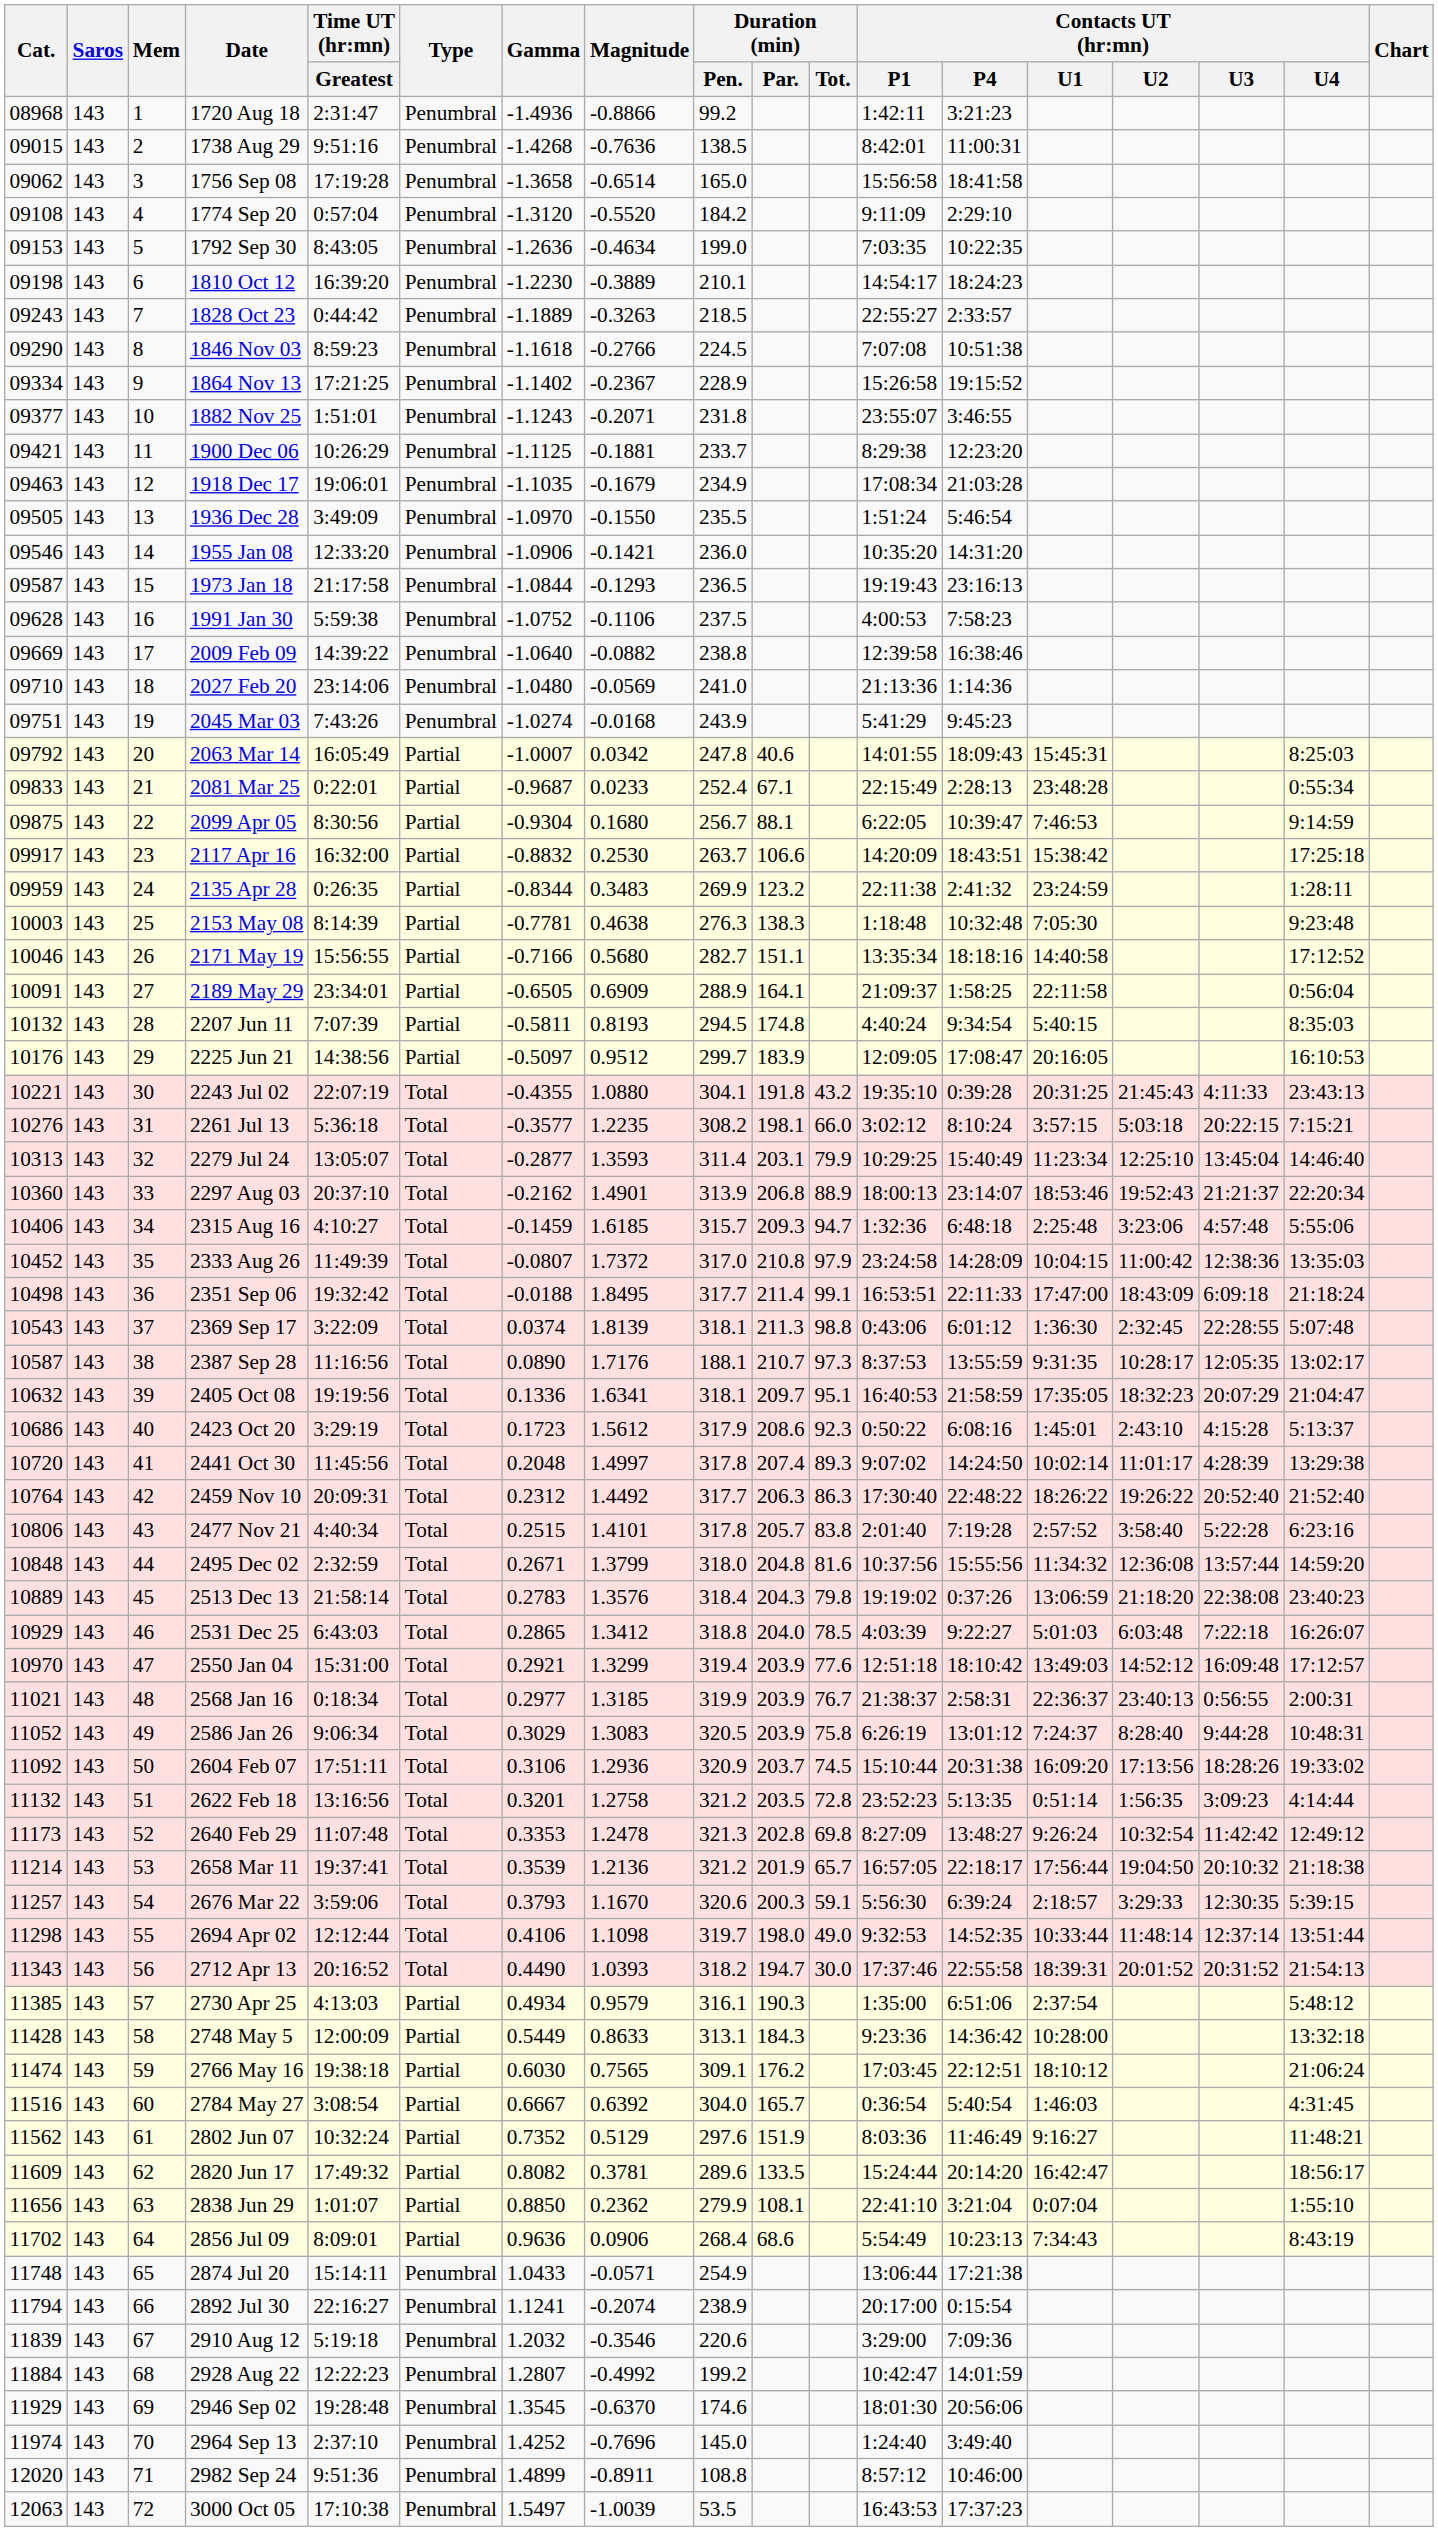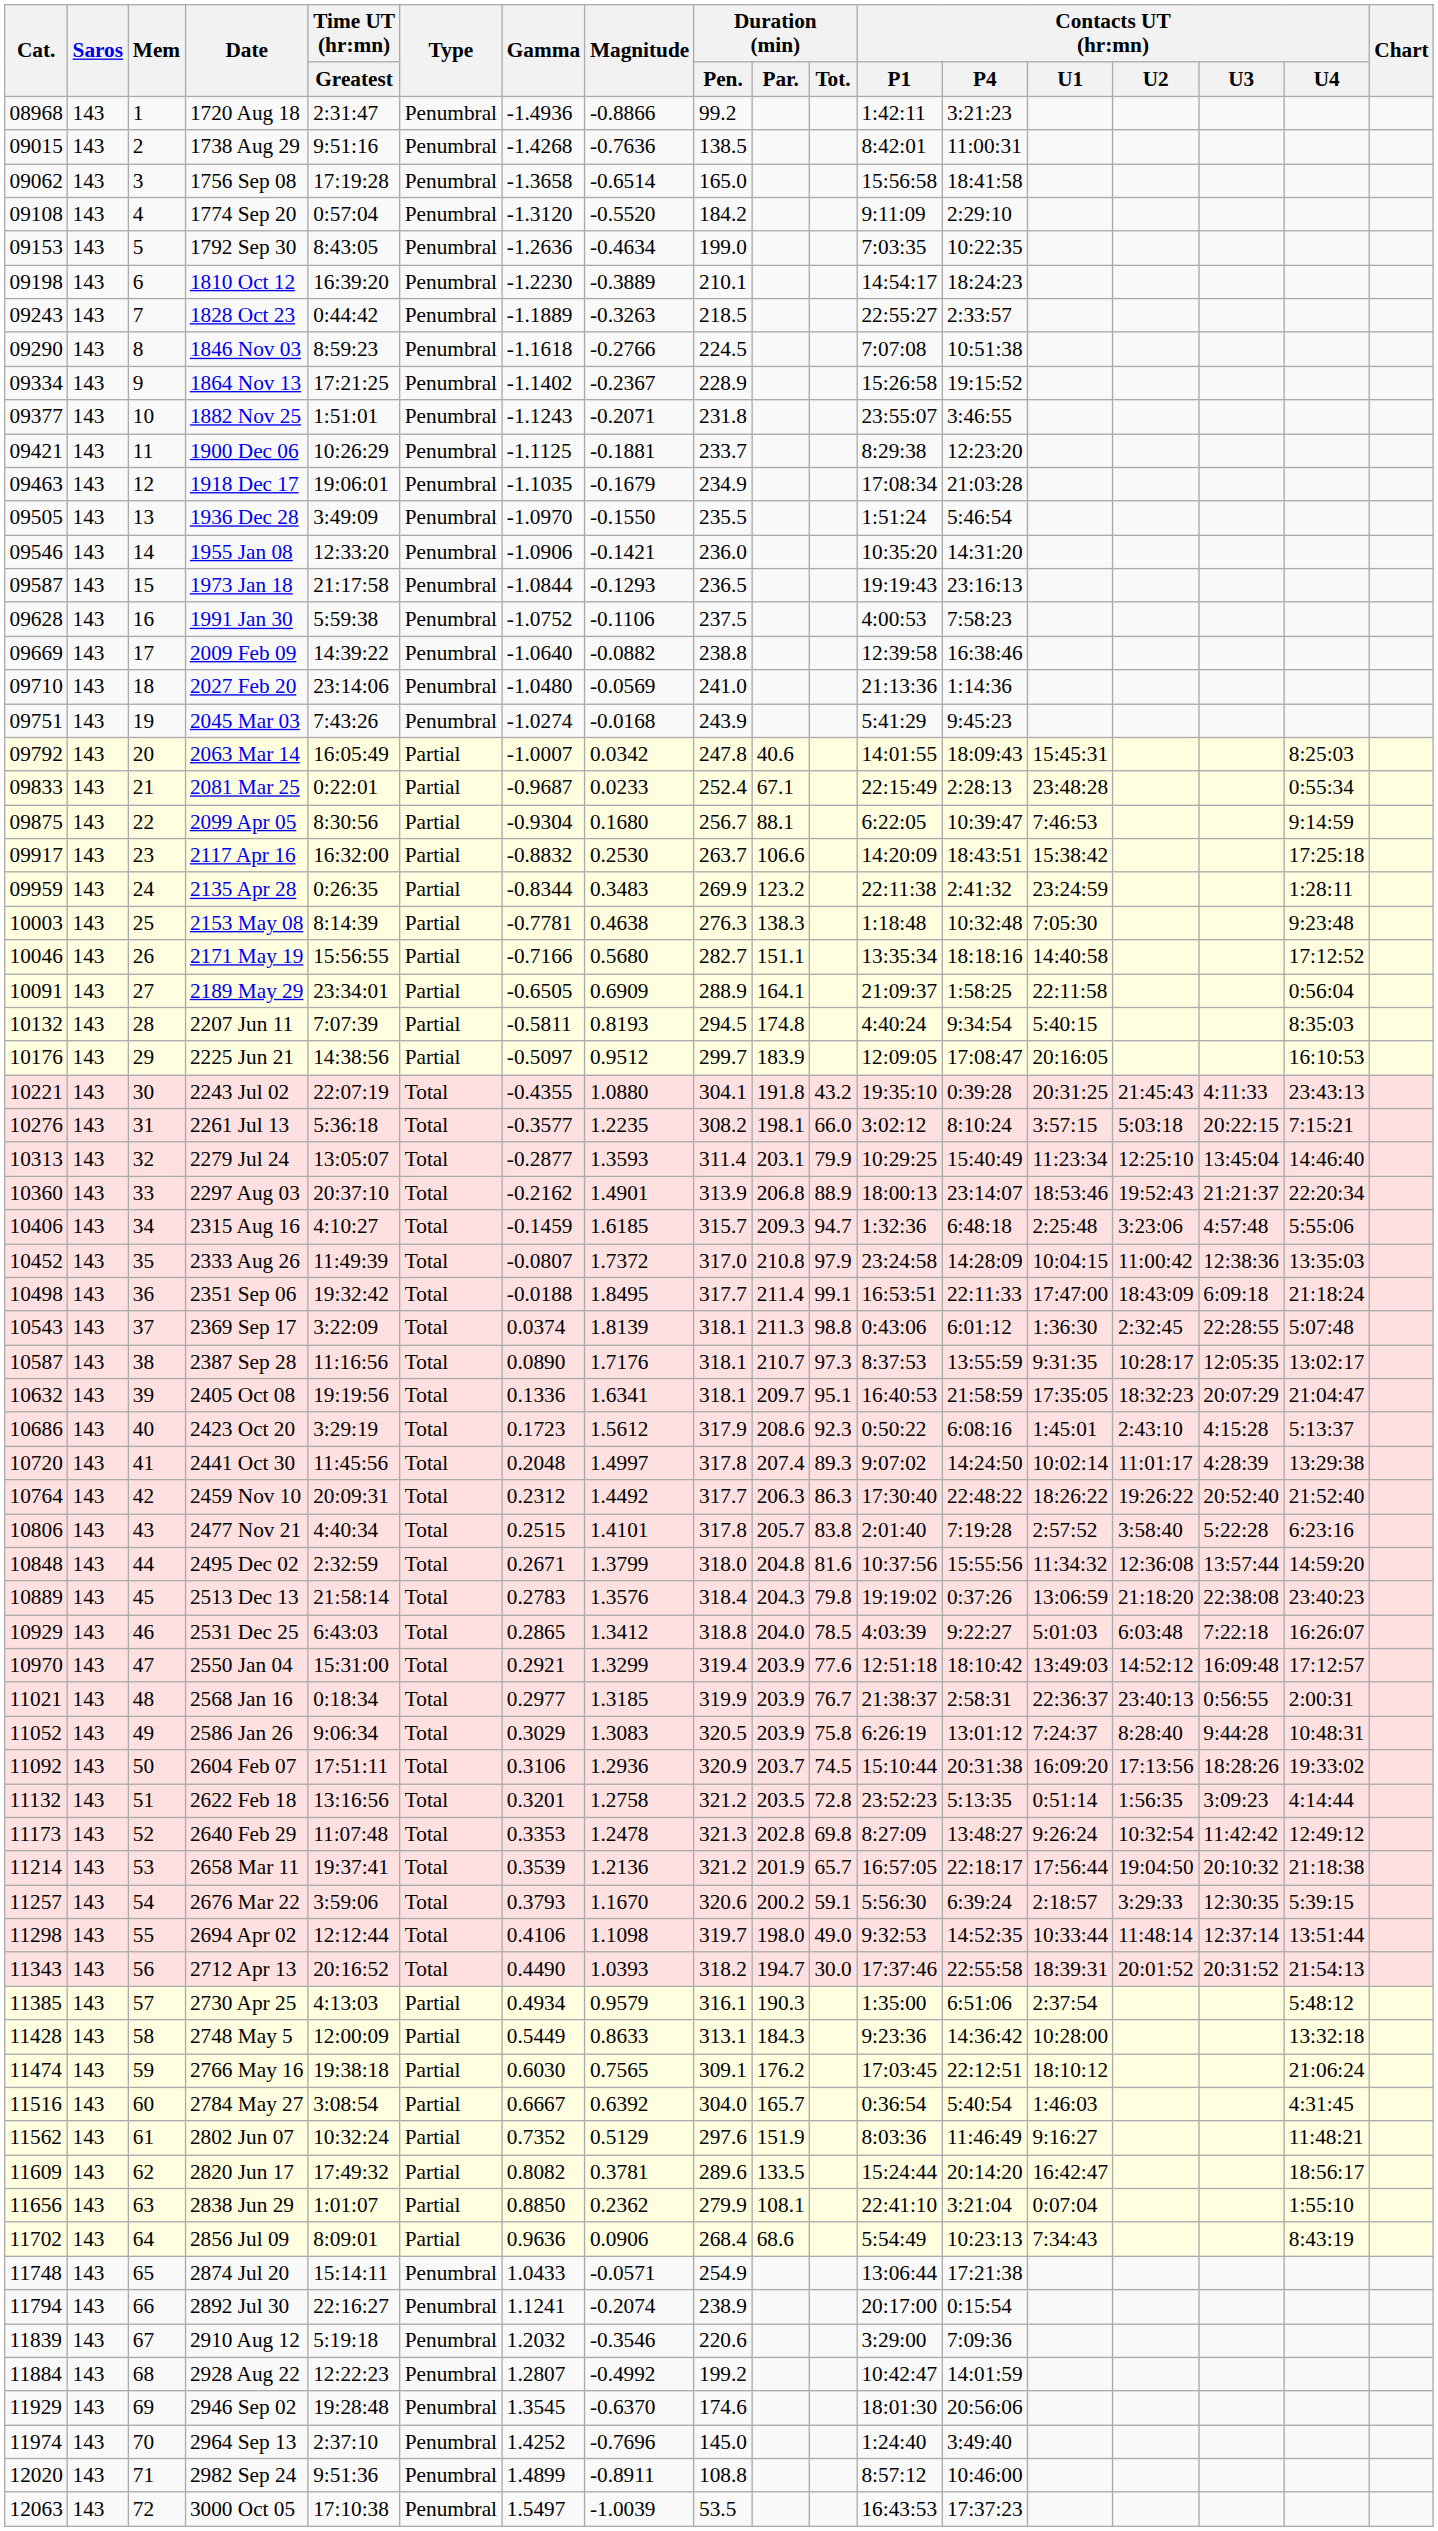2387 Sep 28 | Duration (min) / Pen.: 188.1 -> 318.1
2676 Mar 22 | Duration (min) / Par.: 200.3 -> 200.2
